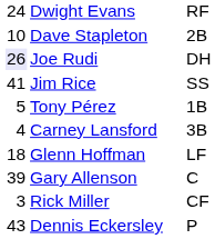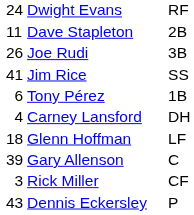Dave Stapleton | column 1: 10 -> 11
Joe Rudi | column 1: lavender background -> no background
Joe Rudi | column 3: DH -> 3B
Tony Pérez | column 1: 5 -> 6
Carney Lansford | column 3: 3B -> DH
